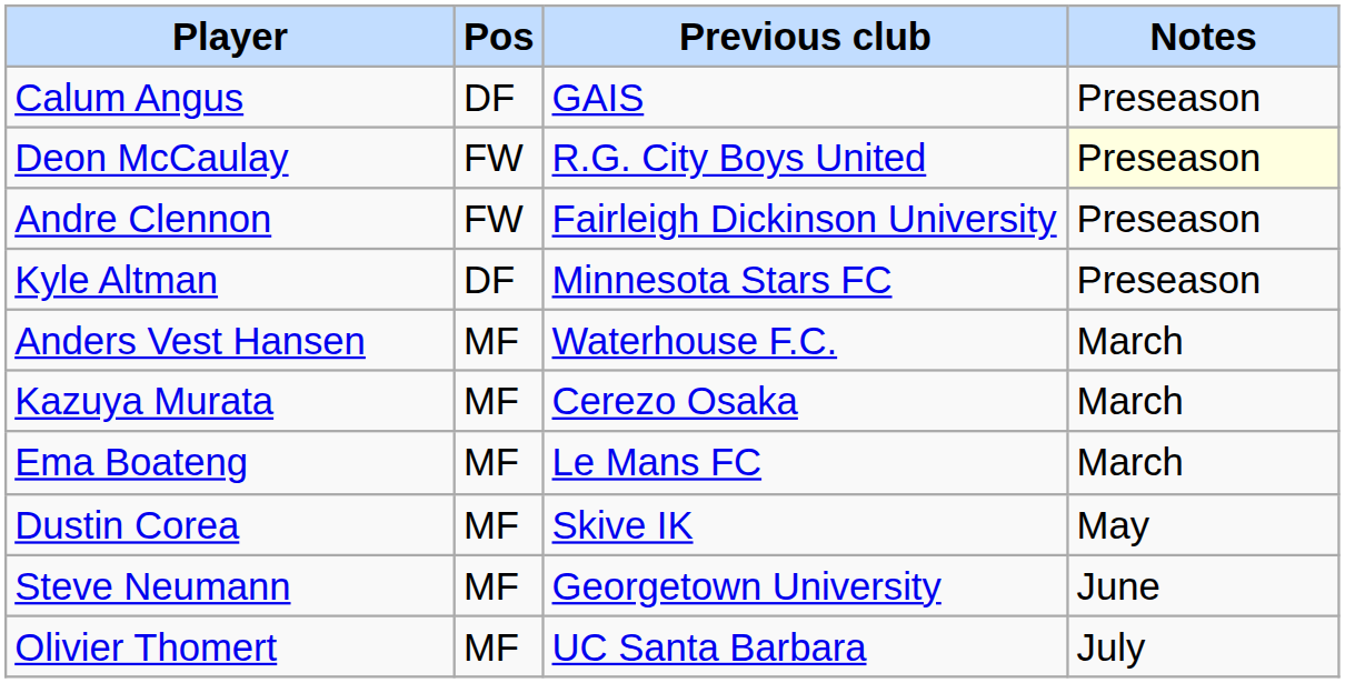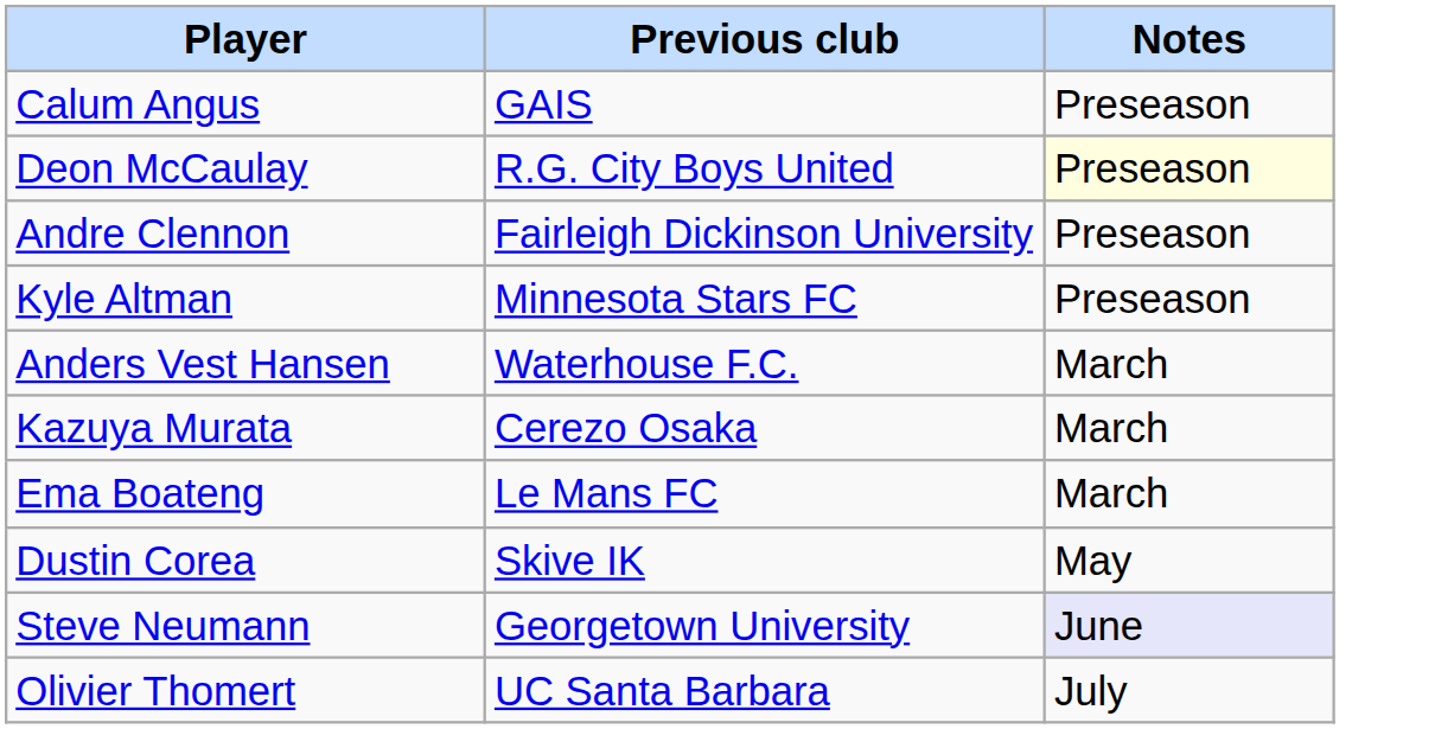- column: Pos | DF | FW | FW | DF | MF | MF | MF | MF | MF | MF
Steve Neumann | Notes: no background -> lavender background
